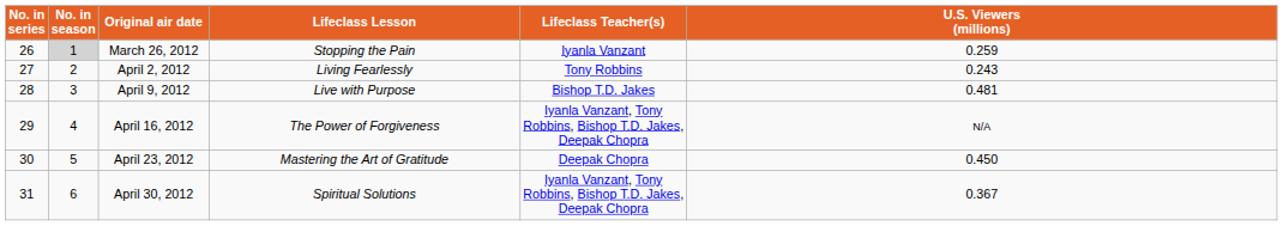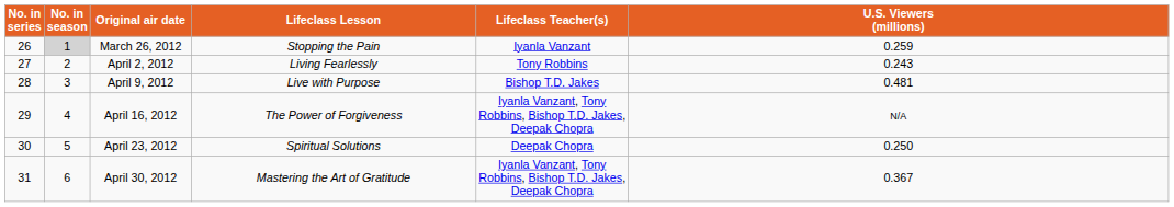April 23, 2012 | Lifeclass Lesson: Mastering the Art of Gratitude -> Spiritual Solutions
April 23, 2012 | U.S. Viewers (millions): 0.450 -> 0.250
April 30, 2012 | Lifeclass Lesson: Spiritual Solutions -> Mastering the Art of Gratitude
